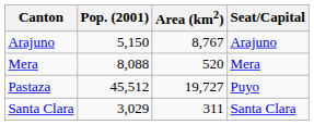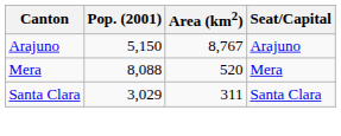- row: Pastaza | 45,512 | 19,727 | Puyo
